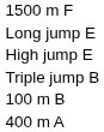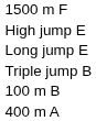rows swapped: High jump E <-> Long jump E
